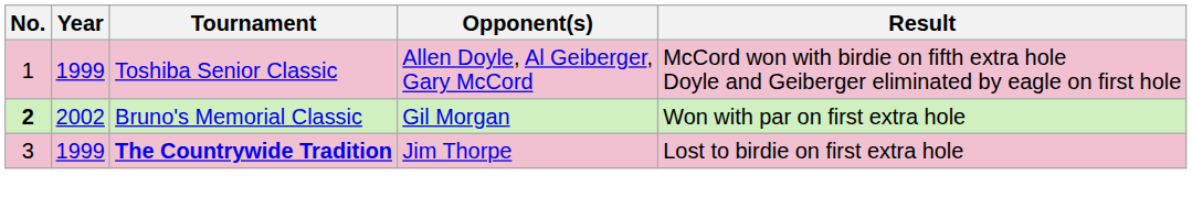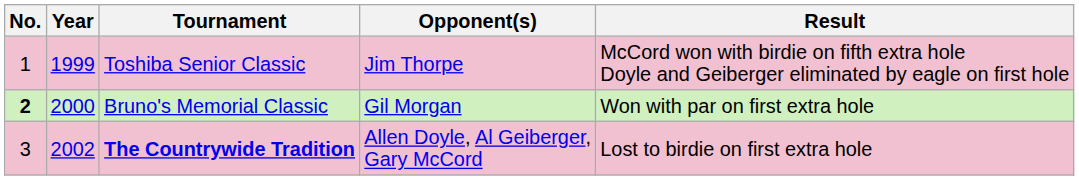Toshiba Senior Classic | Opponent(s): Allen Doyle, Al Geiberger, Gary McCord -> Jim Thorpe
Bruno's Memorial Classic | Year: 2002 -> 2000
The Countrywide Tradition | Year: 1999 -> 2002
The Countrywide Tradition | Opponent(s): Jim Thorpe -> Allen Doyle, Al Geiberger, Gary McCord
